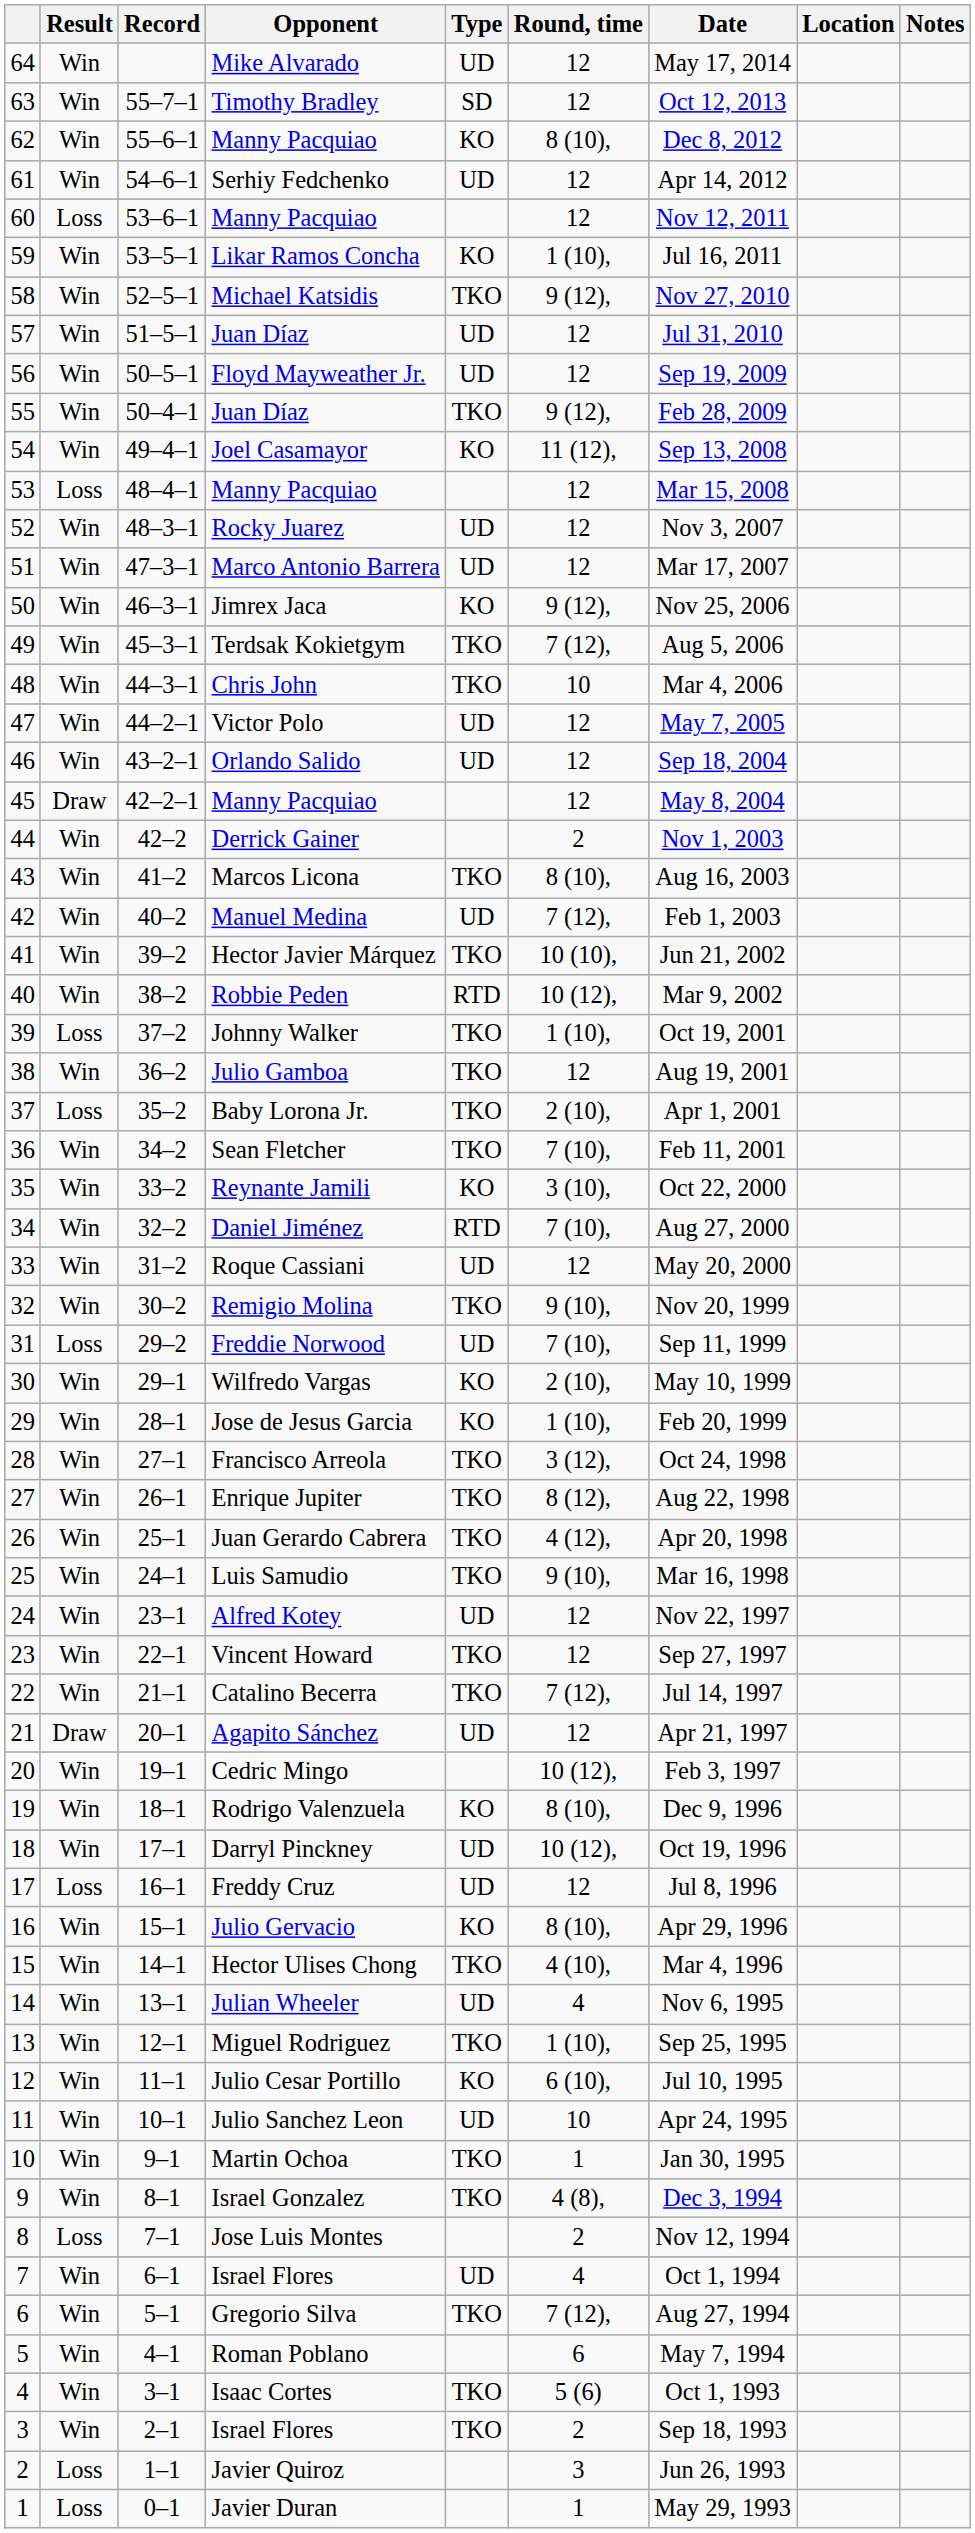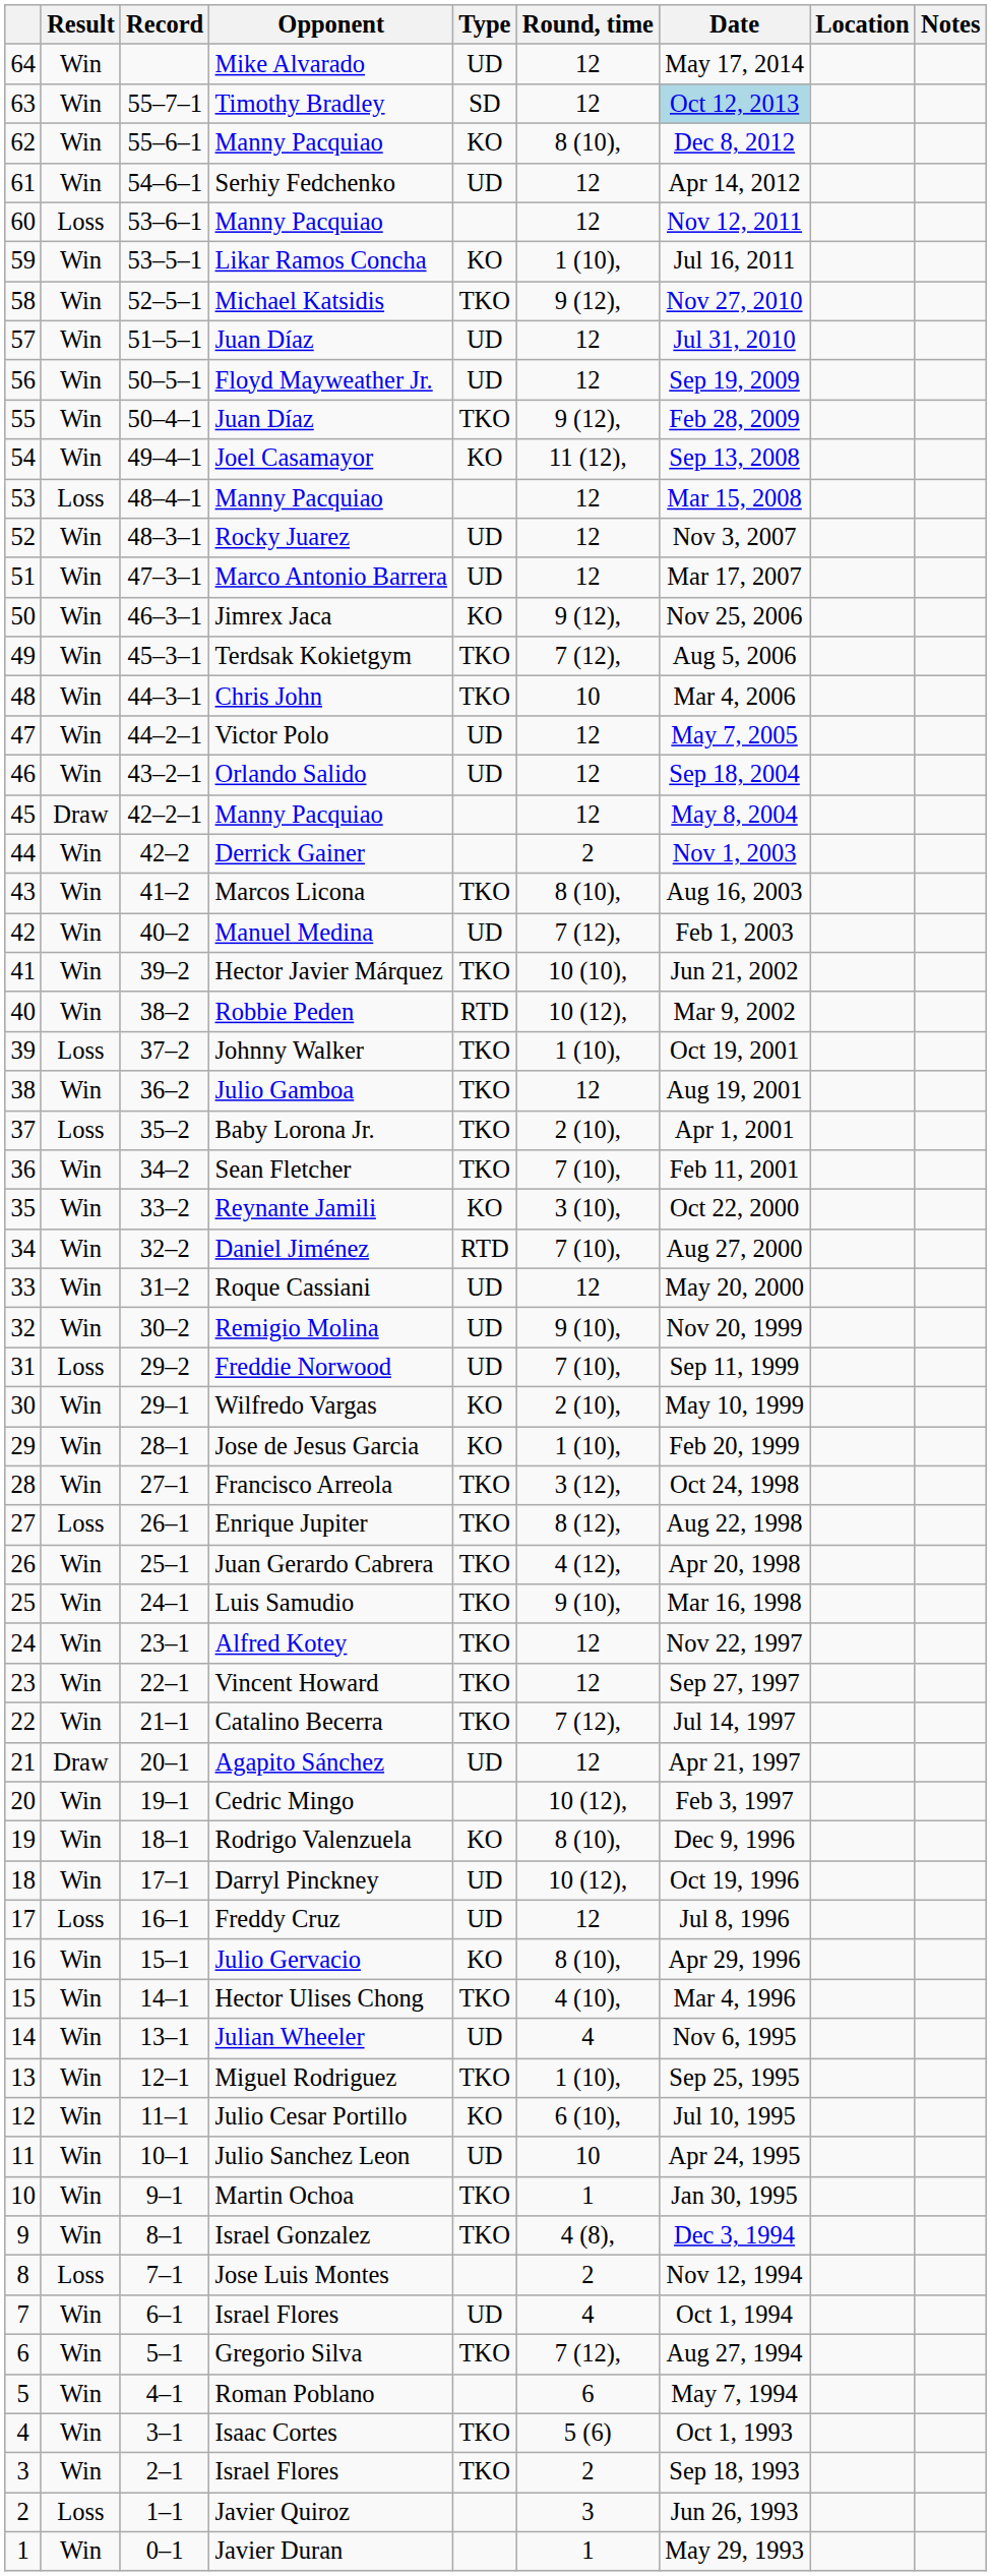Timothy Bradley | Date: no background -> lightblue background
Remigio Molina | Type: TKO -> UD
Enrique Jupiter | Result: Win -> Loss
Alfred Kotey | Type: UD -> TKO
Javier Duran | Result: Loss -> Win
